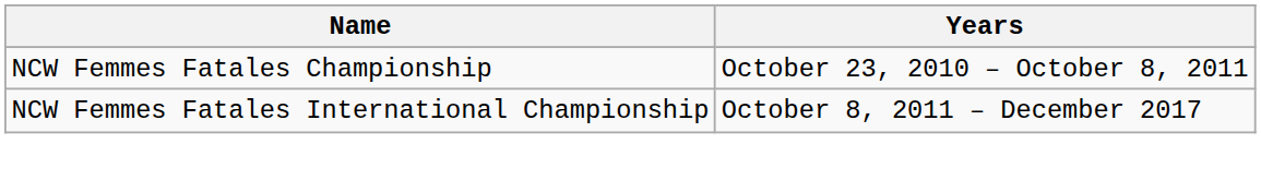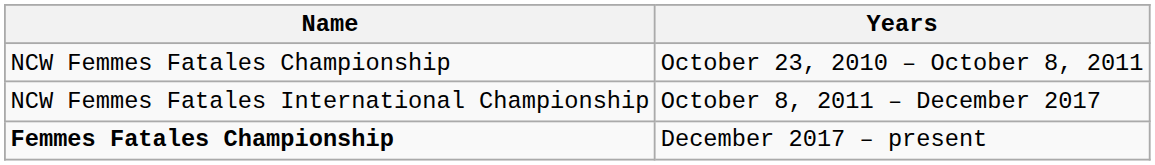+ row: Femmes Fatales Championship | December 2017 – present
